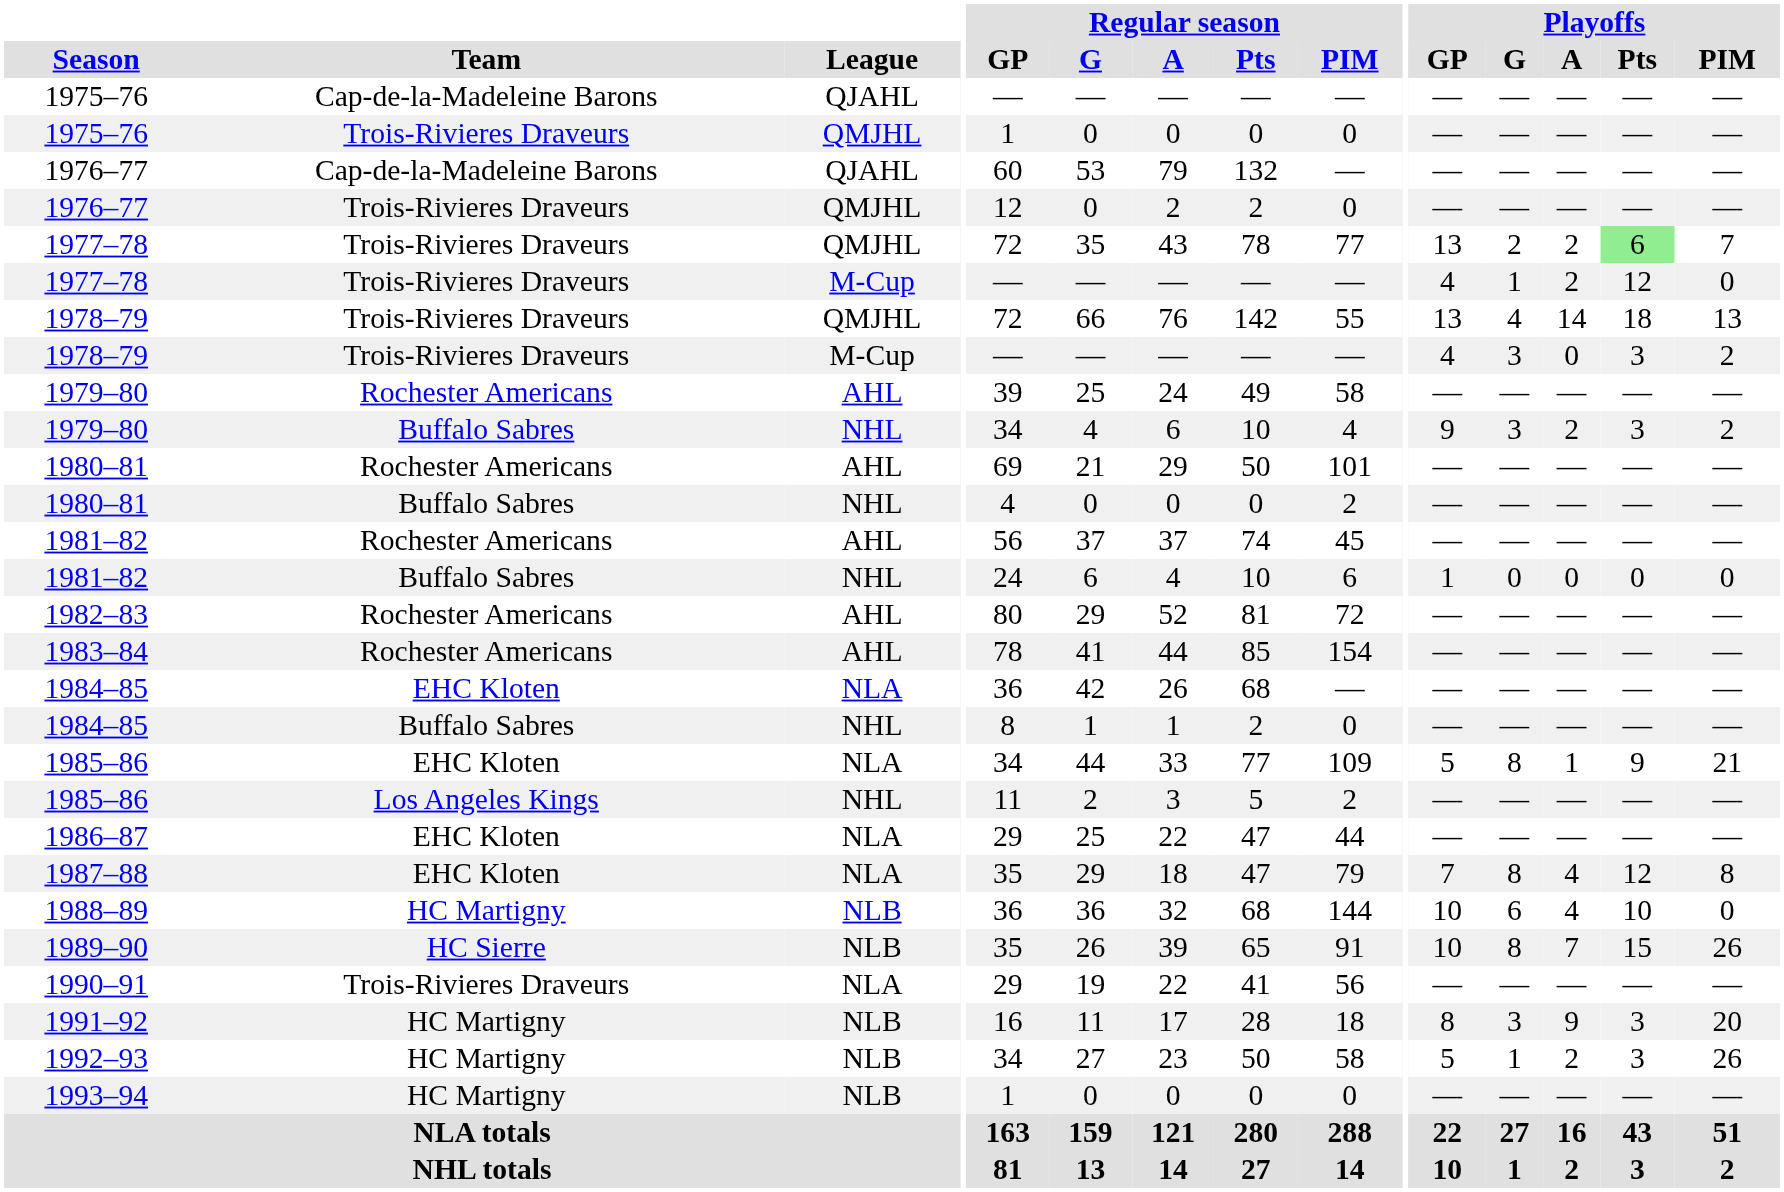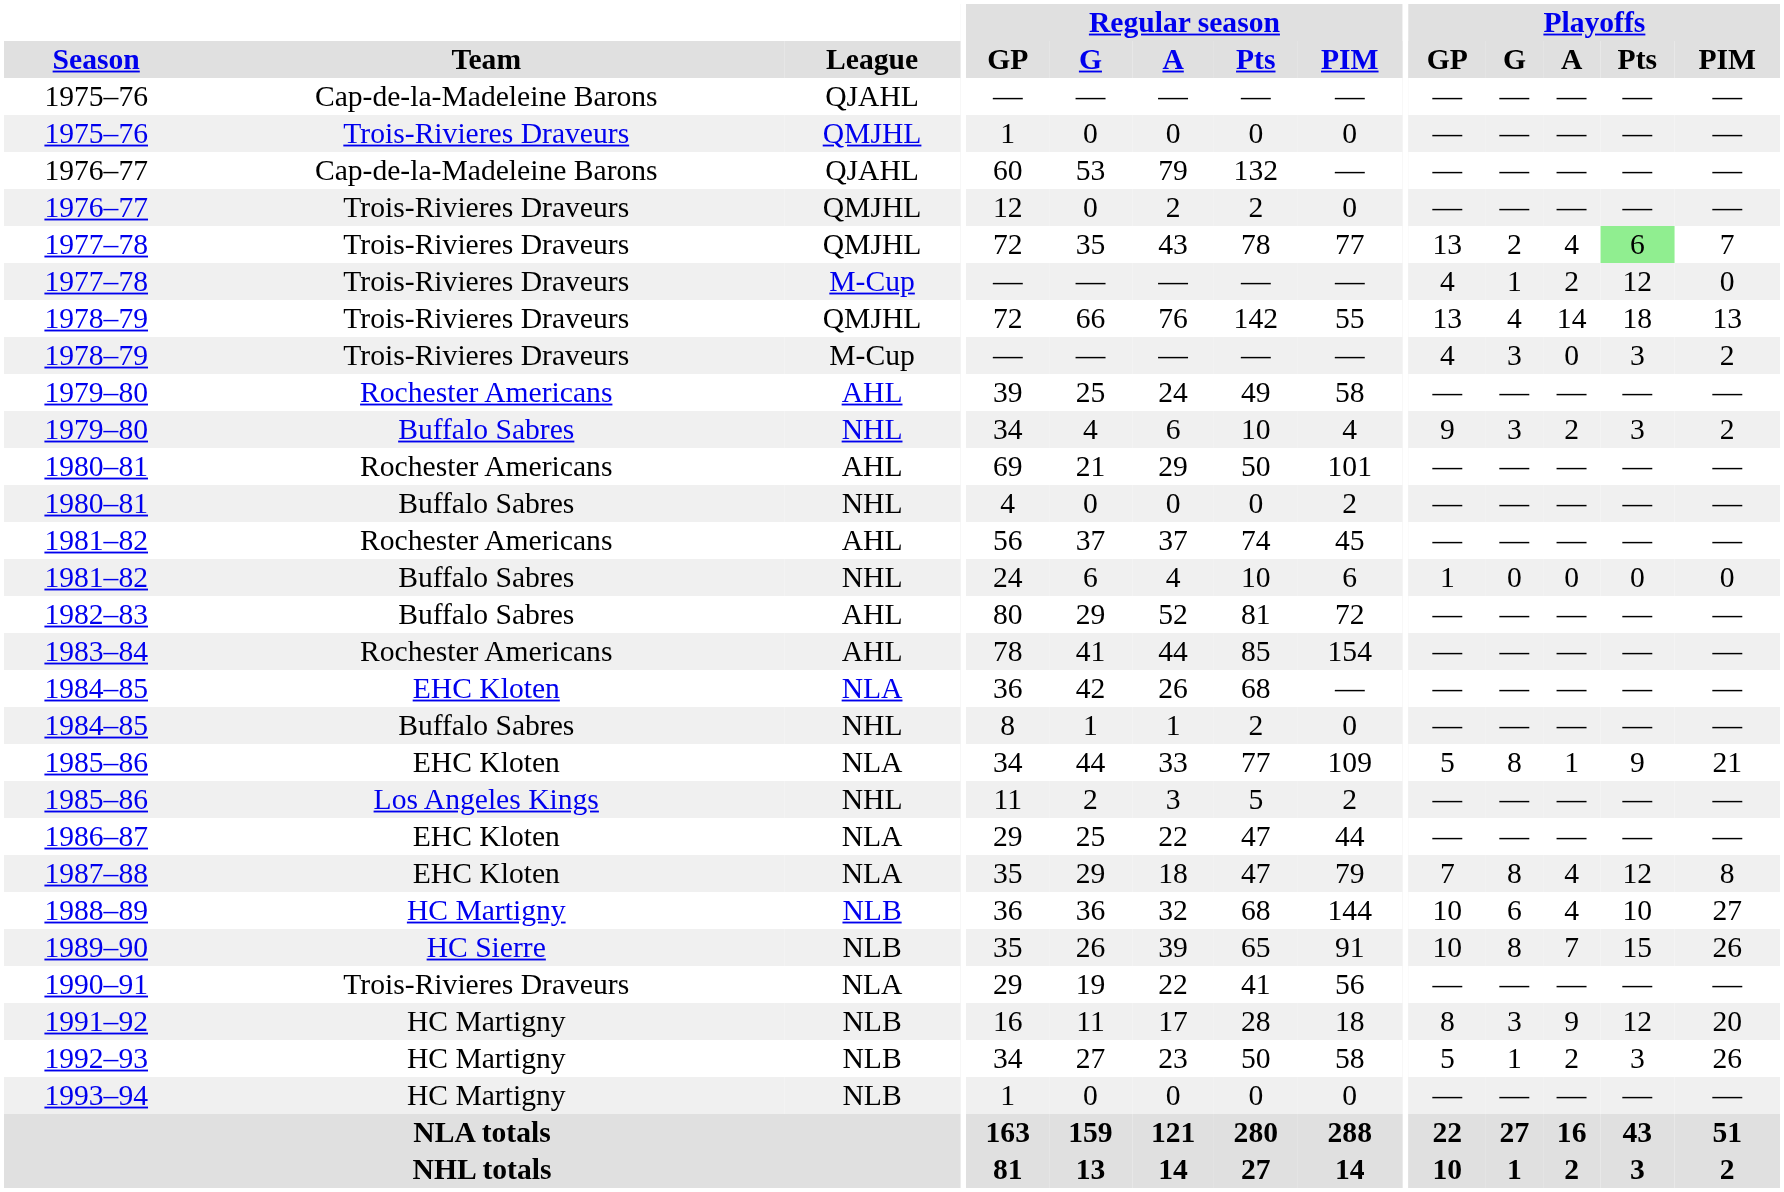1977–78 / QMJHL | Playoffs / A: 2 -> 4
1982–83 | Team: Rochester Americans -> Buffalo Sabres
1988–89 | Playoffs / PIM: 0 -> 27
1991–92 | Playoffs / Pts: 3 -> 12
